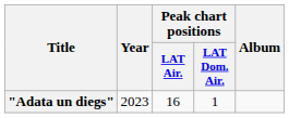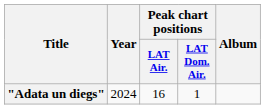"Adata un diegs" | Year: 2023 -> 2024
